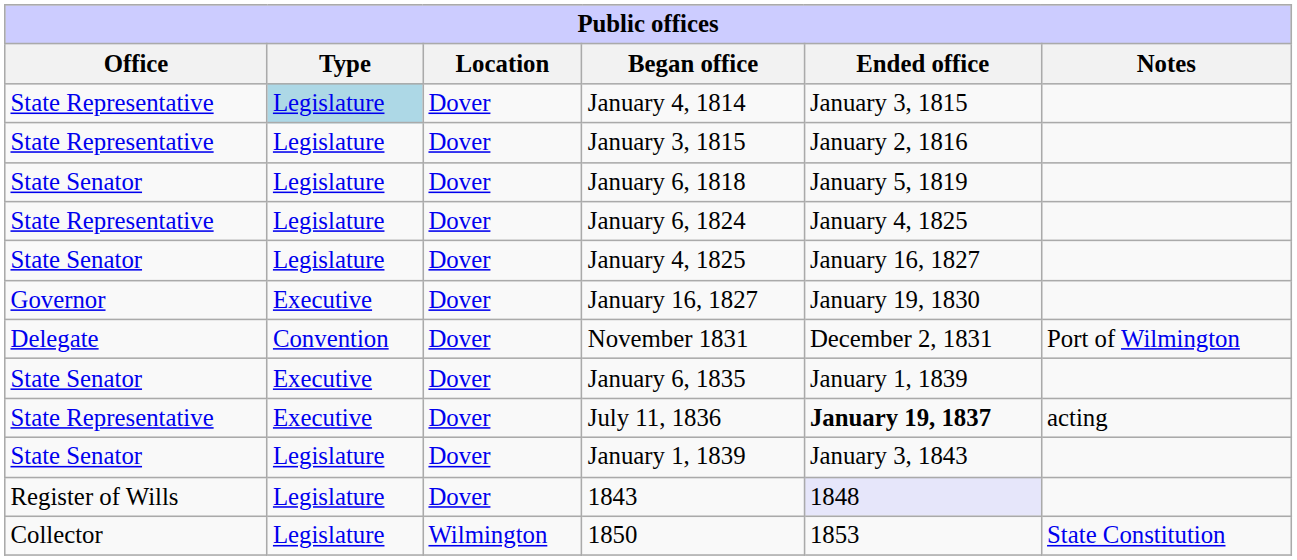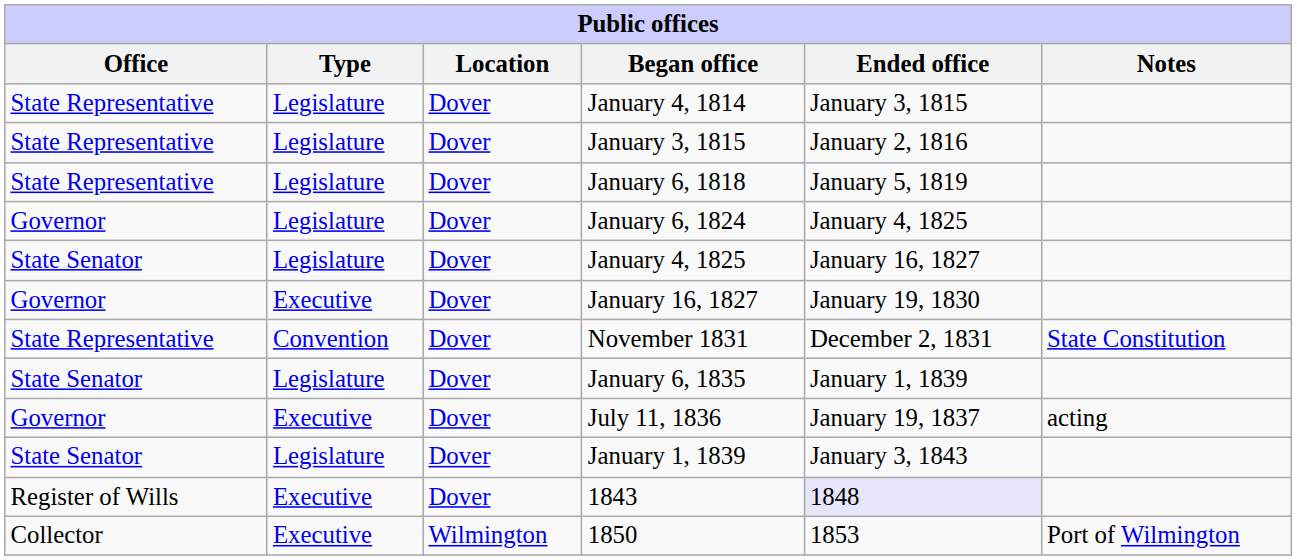January 4, 1814 | Type: lightblue background -> no background
January 6, 1818 | Office: State Senator -> State Representative
January 6, 1824 | Office: State Representative -> Governor
November 1831 | Office: Delegate -> State Representative
November 1831 | Notes: Port of Wilmington -> State Constitution
January 6, 1835 | Type: Executive -> Legislature
July 11, 1836 | Office: State Representative -> Governor
July 11, 1836 | Ended office: bold -> normal
1843 | Type: Legislature -> Executive
1850 | Type: Legislature -> Executive
1850 | Notes: State Constitution -> Port of Wilmington
